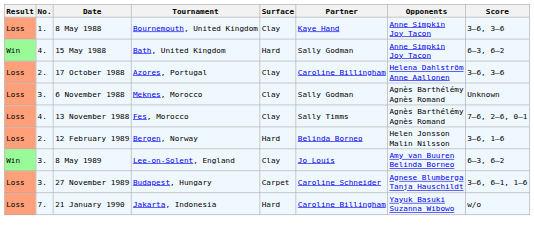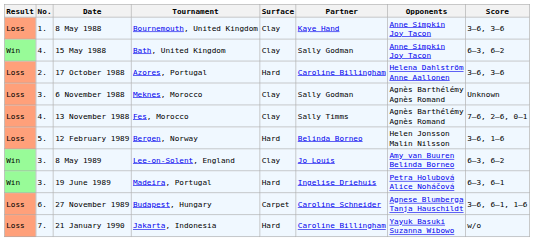15 May 1988 | Surface: Hard -> Clay
17 October 1988 | Surface: Clay -> Hard
12 February 1989 | No.: 2. -> 5.
+ row: Win | 3. | 19 June 1989 | Madeira, Portugal | Hard | Ingelise Driehuis | Petra Holubová Alice Noháčová | 6–3, 6–1
27 November 1989 | No.: 3. -> 6.
